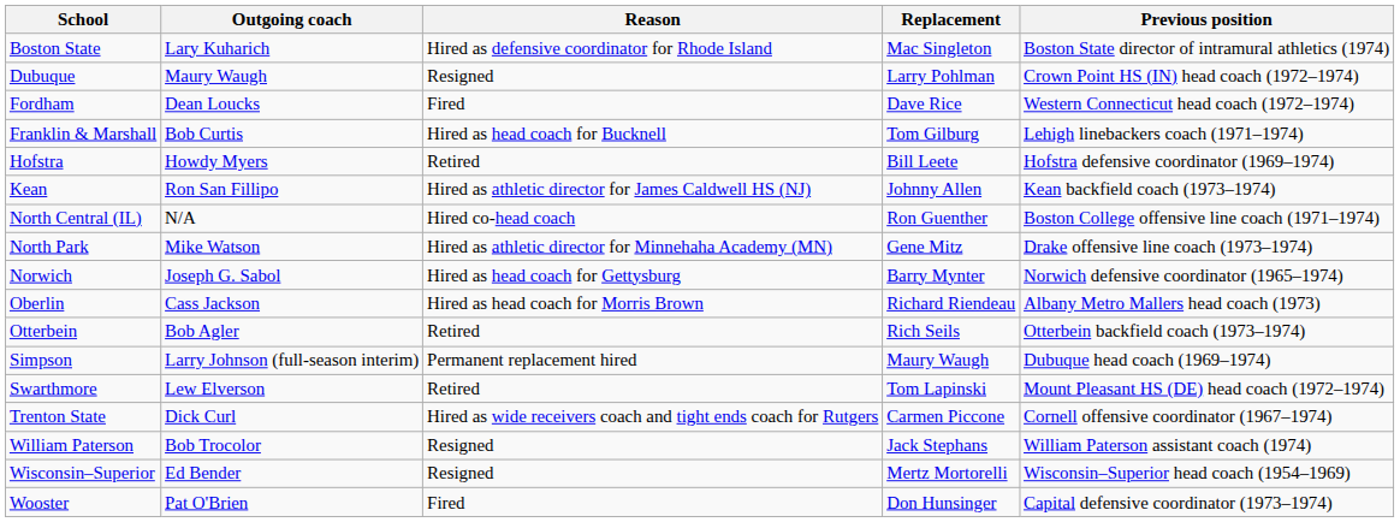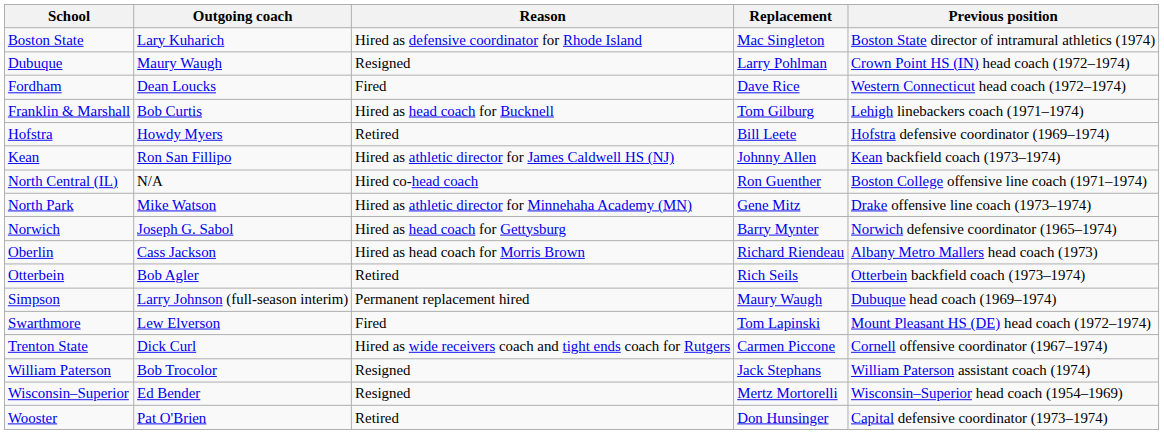Swarthmore | Reason: Retired -> Fired
Wooster | Reason: Fired -> Retired
